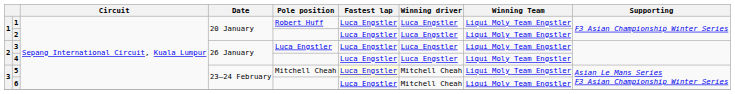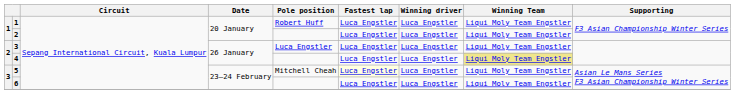4 | Winning Team: no background -> khaki background
5 | Winning driver: Mitchell Cheah -> Luca Engstler
6 | Winning driver: Mitchell Cheah -> Luca Engstler
